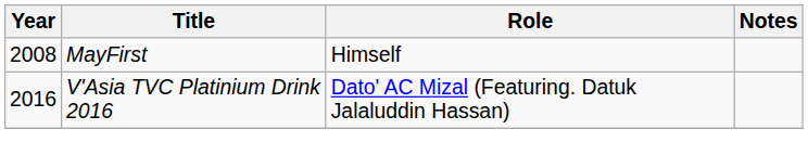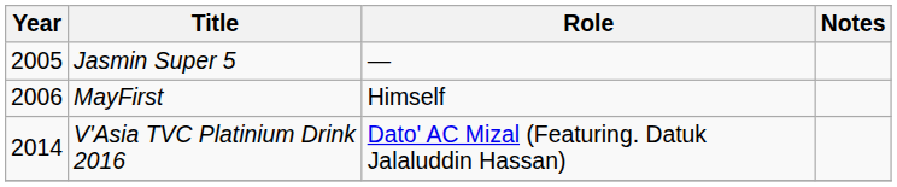+ row: 2005 | Jasmin Super 5 | —
MayFirst | Year: 2008 -> 2006
V'Asia TVC Platinium Drink 2016 | Year: 2016 -> 2014
